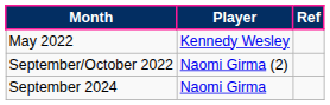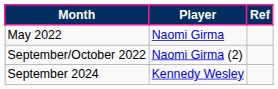May 2022 | Player: Kennedy Wesley -> Naomi Girma
September 2024 | Player: Naomi Girma -> Kennedy Wesley
